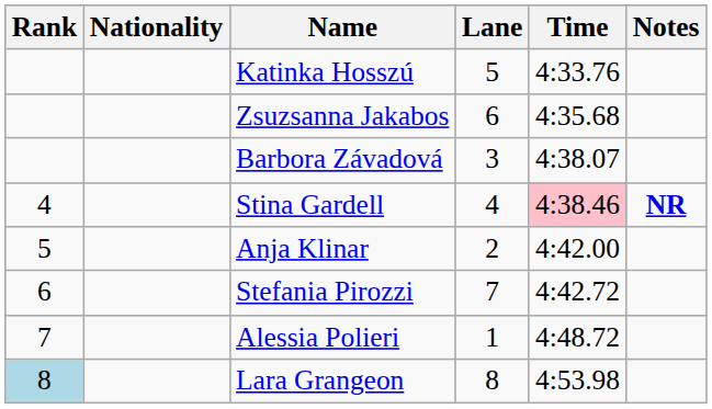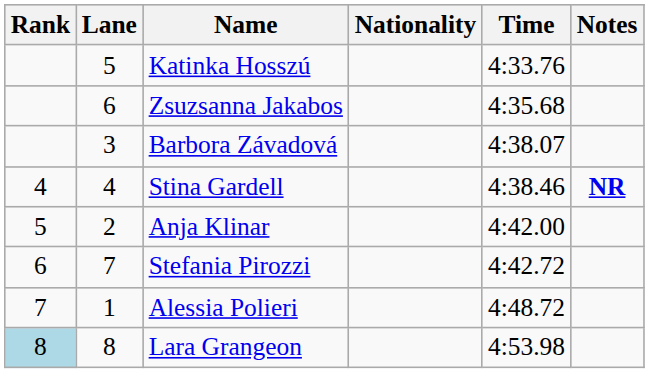columns swapped: Lane <-> Nationality
Stina Gardell | Time: pink background -> no background
